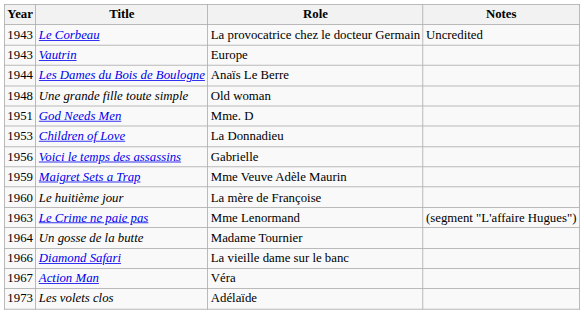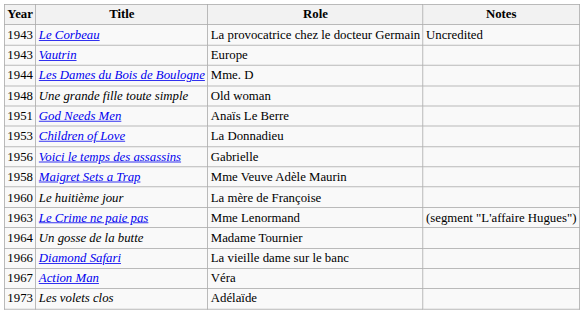Les Dames du Bois de Boulogne | Role: Anaïs Le Berre -> Mme. D
God Needs Men | Role: Mme. D -> Anaïs Le Berre
Maigret Sets a Trap | Year: 1959 -> 1958
